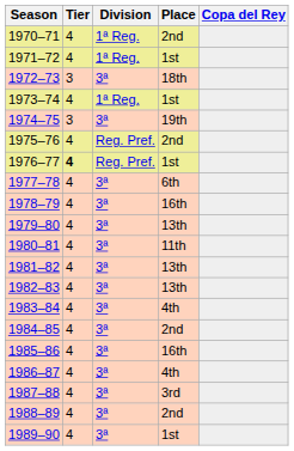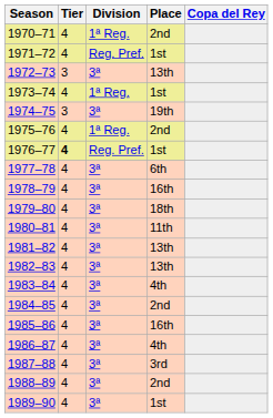1971–72 | Division: 1ª Reg. -> Reg. Pref.
1972–73 | Place: 18th -> 13th
1975–76 | Division: Reg. Pref. -> 1ª Reg.
1979–80 | Place: 13th -> 18th
